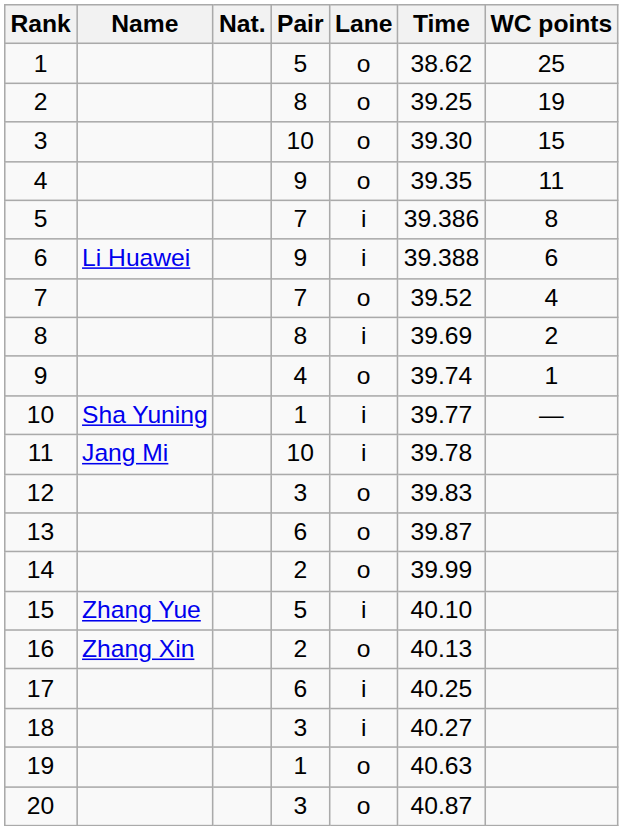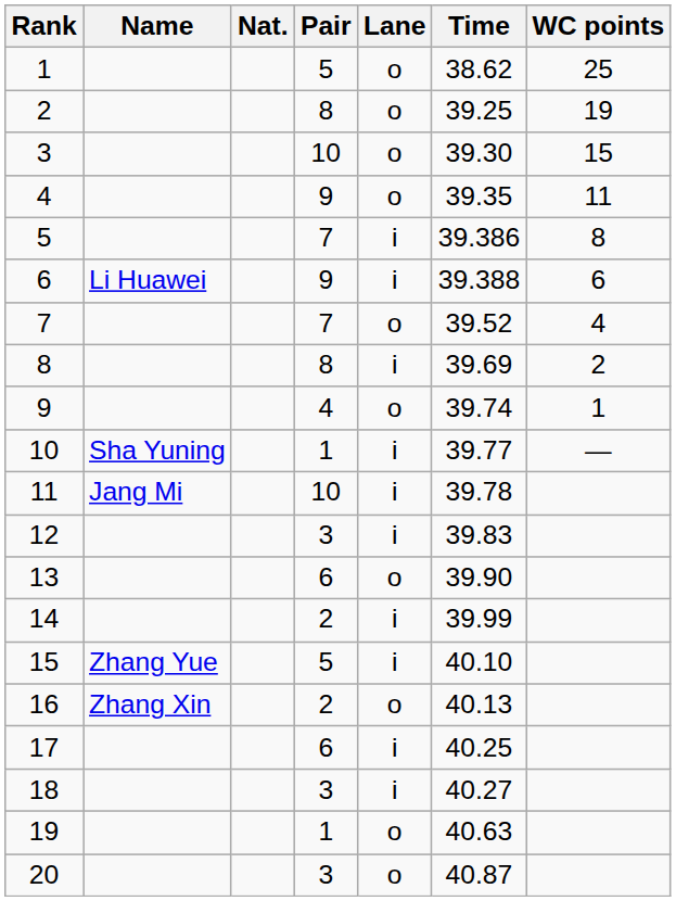12 | Lane: o -> i
13 | Time: 39.87 -> 39.90
14 | Lane: o -> i
